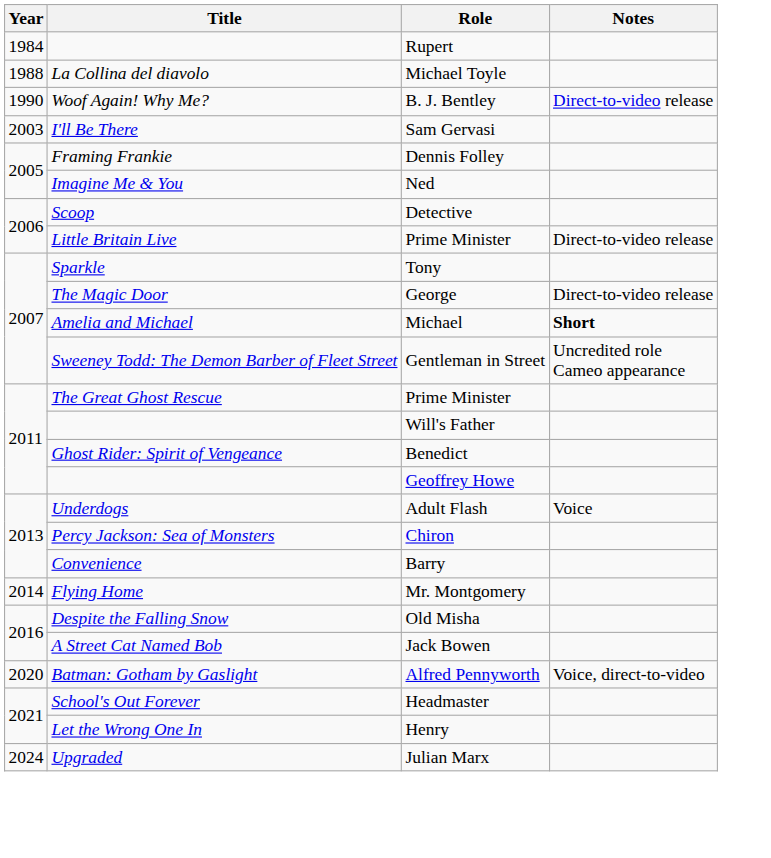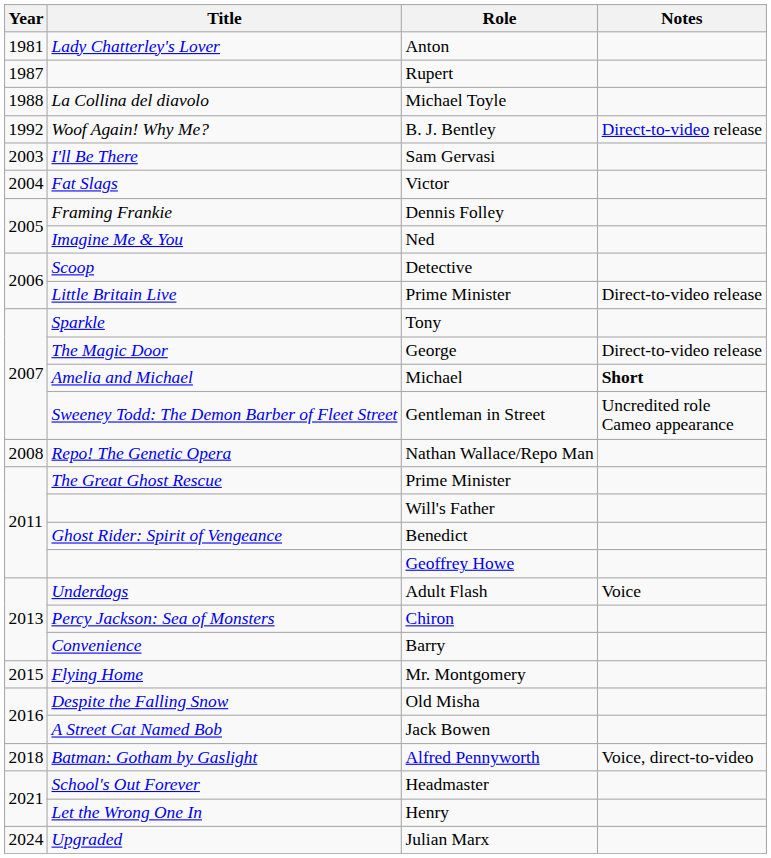+ row: 1981 | Lady Chatterley's Lover | Anton
Rupert | Year: 1984 -> 1987
B. J. Bentley | Year: 1990 -> 1992
+ row: 2004 | Fat Slags | Victor
+ row: 2008 | Repo! The Genetic Opera | Nathan Wallace/Repo Man
Mr. Montgomery | Year: 2014 -> 2015
Alfred Pennyworth | Year: 2020 -> 2018
